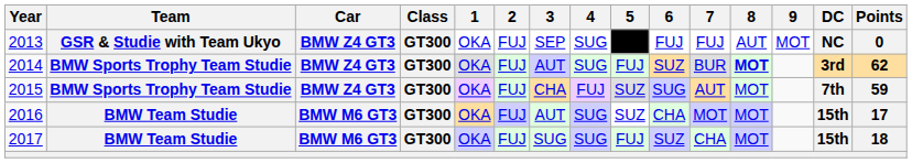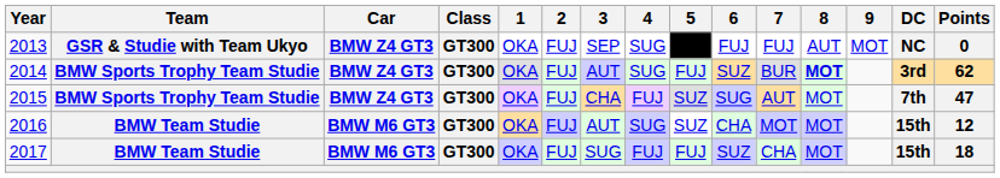2015 | Points: 59 -> 47
2016 | Points: 17 -> 12
2017 | 4: SUG -> FUJ
